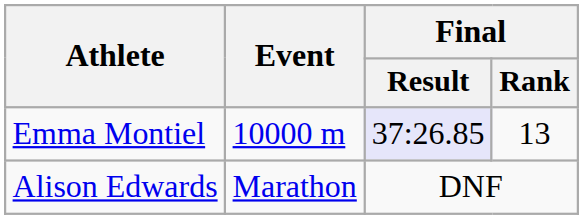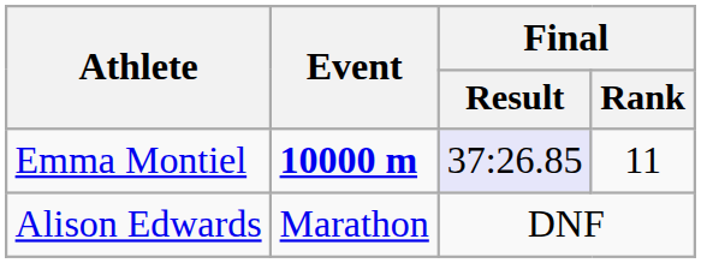Emma Montiel | Event: normal -> bold
Emma Montiel | Final / Rank: 13 -> 11
